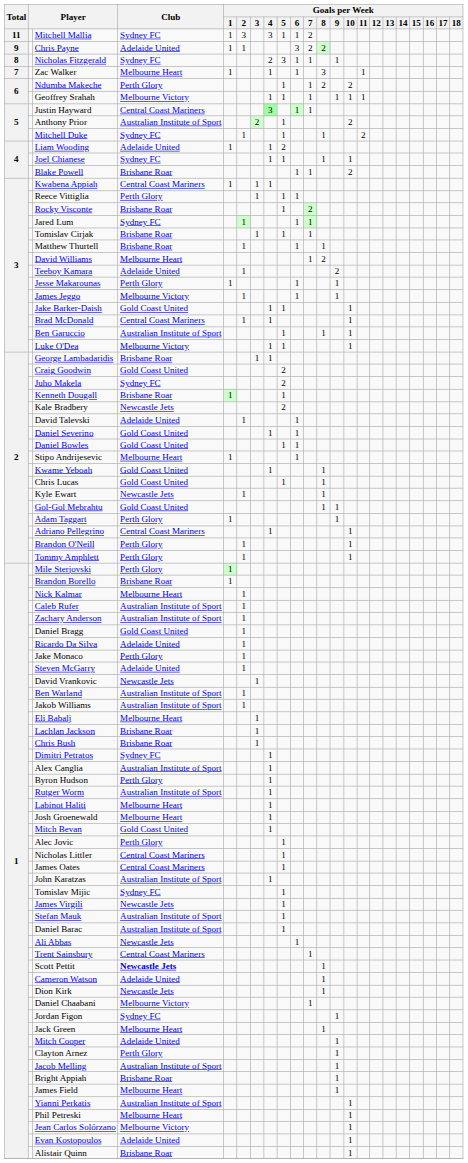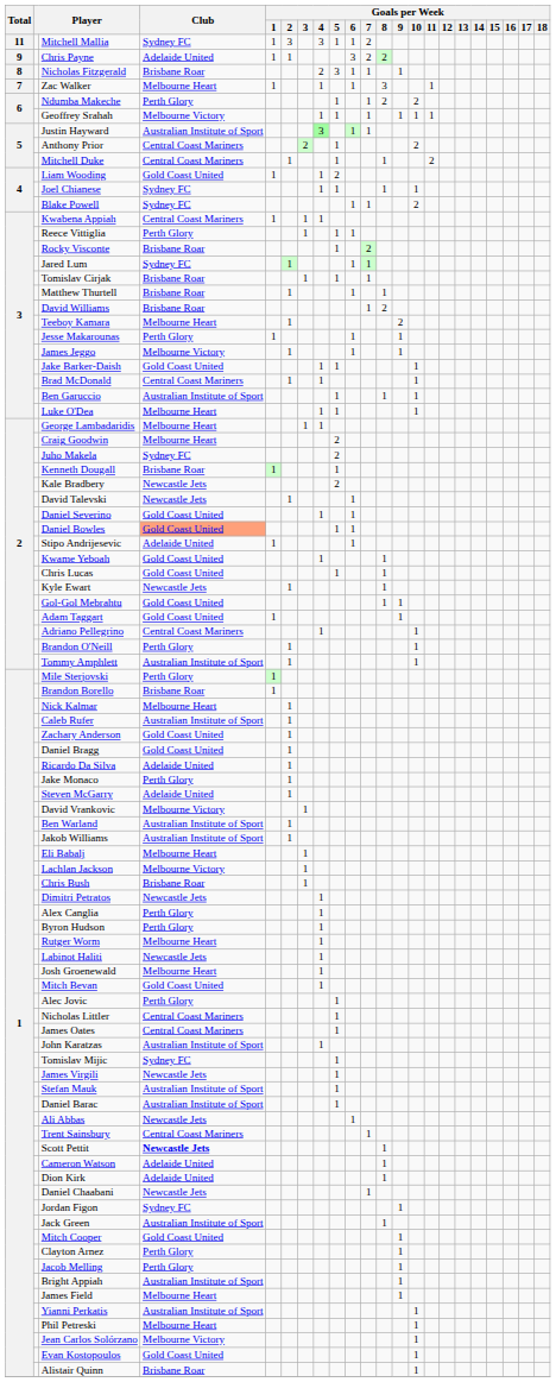Nicholas Fitzgerald | Club: Sydney FC -> Brisbane Roar
Justin Hayward | Club: Central Coast Mariners -> Australian Institute of Sport
Anthony Prior | Club: Australian Institute of Sport -> Central Coast Mariners
Mitchell Duke | Club: Sydney FC -> Central Coast Mariners
Liam Wooding | Club: Adelaide United -> Gold Coast United
Blake Powell | Club: Brisbane Roar -> Sydney FC
David Williams | Club: Melbourne Heart -> Brisbane Roar
Teeboy Kamara | Club: Adelaide United -> Melbourne Heart
Luke O'Dea | Club: Melbourne Victory -> Melbourne Heart
George Lambadaridis | Club: Brisbane Roar -> Melbourne Heart
Craig Goodwin | Club: Gold Coast United -> Melbourne Heart
David Talevski | Club: Adelaide United -> Newcastle Jets
Daniel Bowles | Club: no background -> lightsalmon background
Stipo Andrijesevic | Club: Melbourne Heart -> Adelaide United
Adam Taggart | Club: Perth Glory -> Gold Coast United
Tommy Amphlett | Club: Perth Glory -> Australian Institute of Sport
Zachary Anderson | Club: Australian Institute of Sport -> Gold Coast United
David Vrankovic | Club: Newcastle Jets -> Melbourne Victory
Lachlan Jackson | Club: Brisbane Roar -> Melbourne Victory
Dimitri Petratos | Club: Sydney FC -> Newcastle Jets
Alex Canglia | Club: Australian Institute of Sport -> Perth Glory
Rutger Worm | Club: Australian Institute of Sport -> Melbourne Heart
Labinot Haliti | Club: Melbourne Heart -> Newcastle Jets
Dion Kirk | Club: Newcastle Jets -> Adelaide United
Daniel Chaabani | Club: Melbourne Victory -> Newcastle Jets
Jack Green | Club: Melbourne Heart -> Australian Institute of Sport
Mitch Cooper | Club: Adelaide United -> Gold Coast United
Jacob Melling | Club: Australian Institute of Sport -> Perth Glory
Bright Appiah | Club: Brisbane Roar -> Australian Institute of Sport
Evan Kostopoulos | Club: Adelaide United -> Gold Coast United
